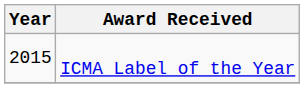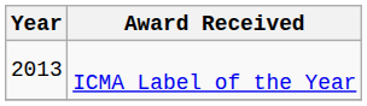ICMA Label of the Year | Year: 2015 -> 2013
